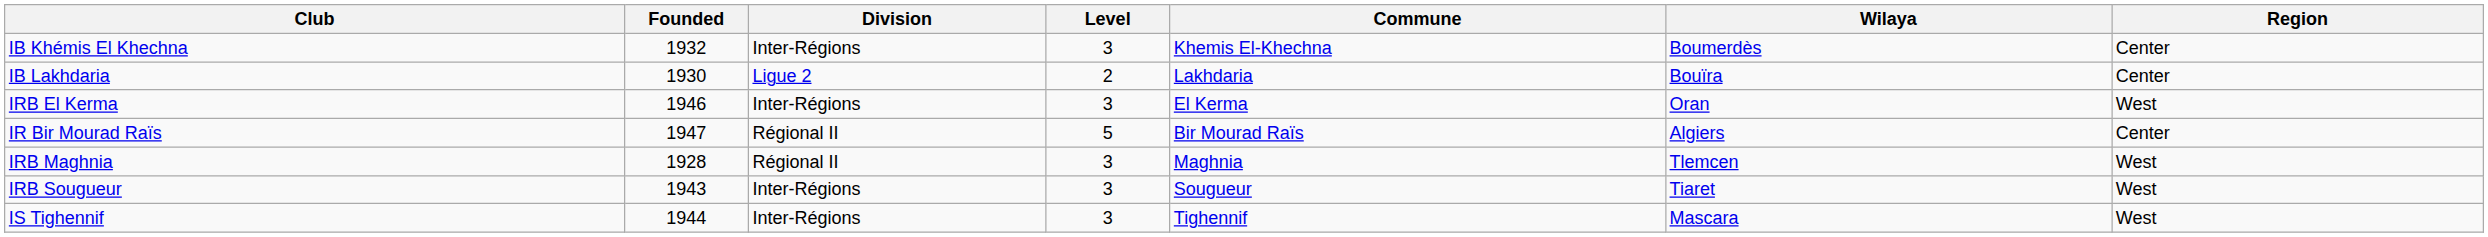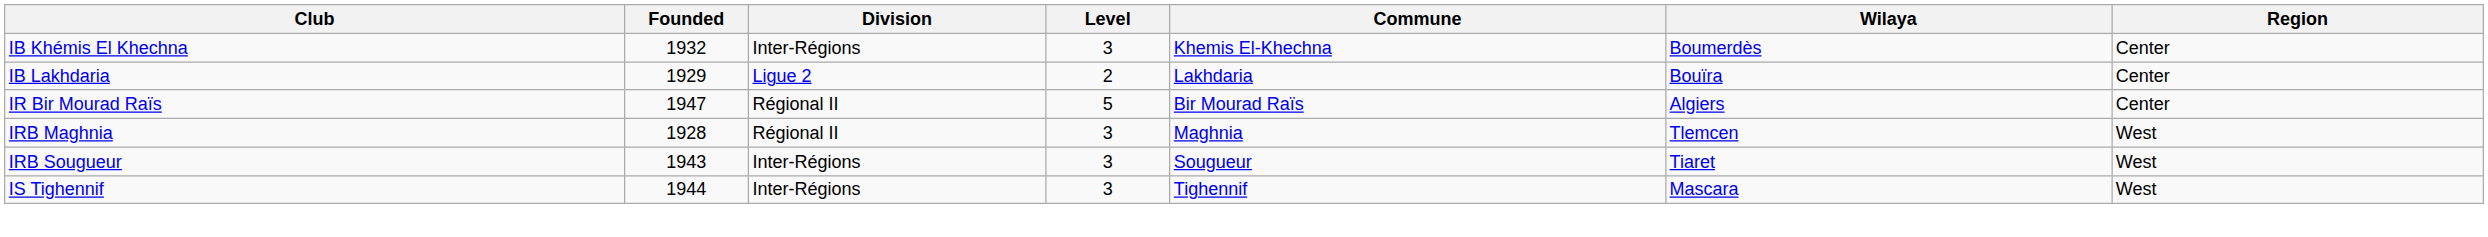IB Lakhdaria | Founded: 1930 -> 1929
- row: IRB El Kerma | 1946 | Inter-Régions | 3 | El Kerma | Oran | West
